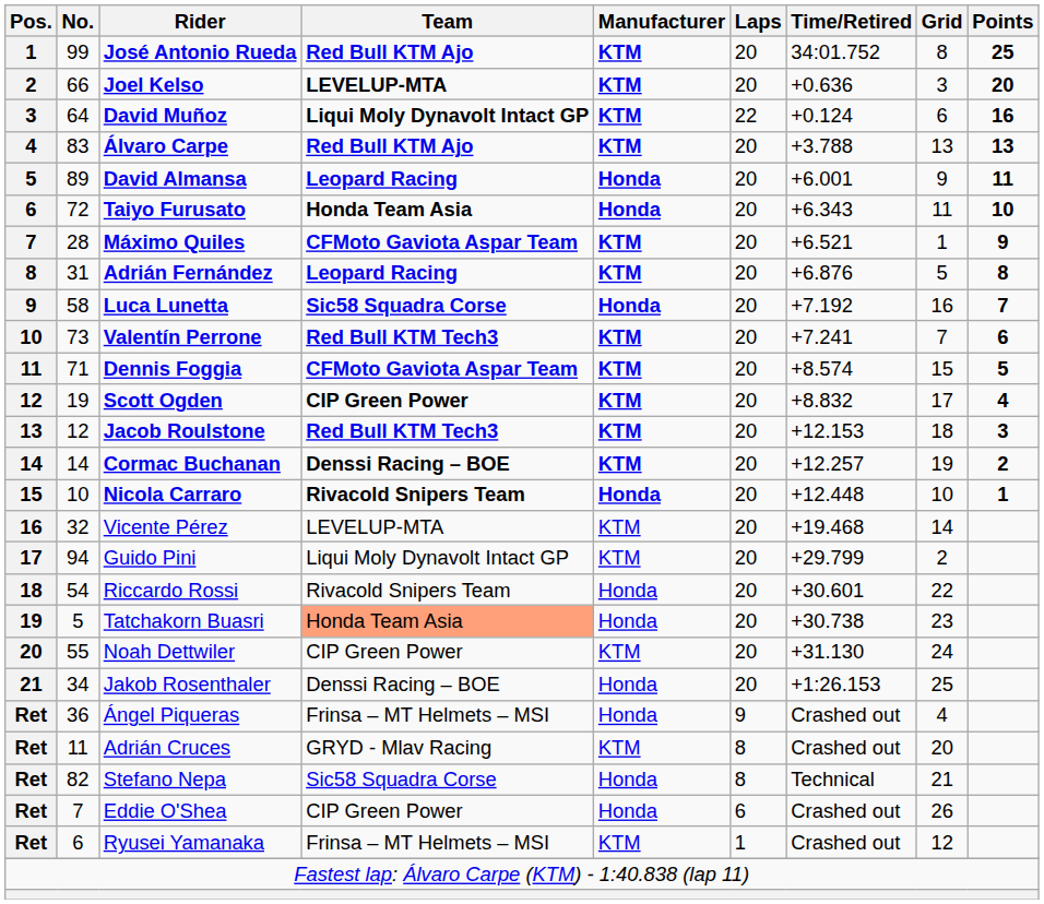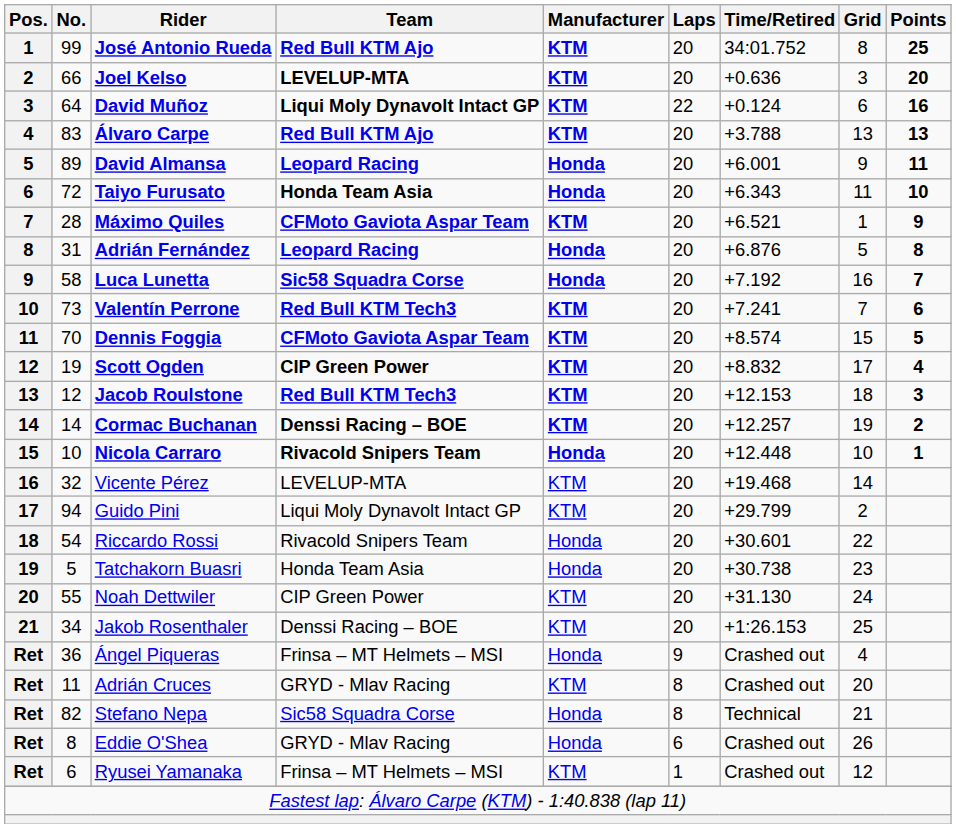Adrián Fernández | Manufacturer: KTM -> Honda
Dennis Foggia | No.: 71 -> 70
Tatchakorn Buasri | Team: lightsalmon background -> no background
Jakob Rosenthaler | Manufacturer: Honda -> KTM
Eddie O'Shea | No.: 7 -> 8
Eddie O'Shea | Team: CIP Green Power -> GRYD - Mlav Racing
